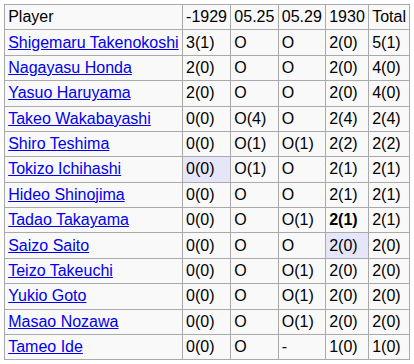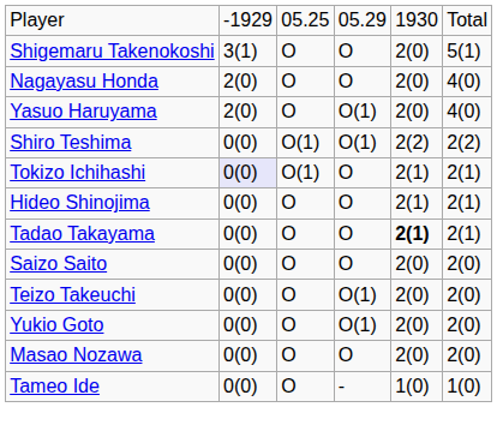Yasuo Haruyama | column 4: O -> O(1)
- row: Takeo Wakabayashi | 0(0) | O(4) | O | 2(4) | 2(4)
Tadao Takayama | column 4: O(1) -> O
Saizo Saito | column 5: lavender background -> no background
Masao Nozawa | column 4: O(1) -> O
